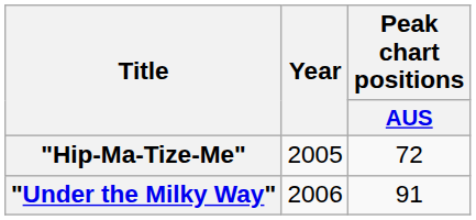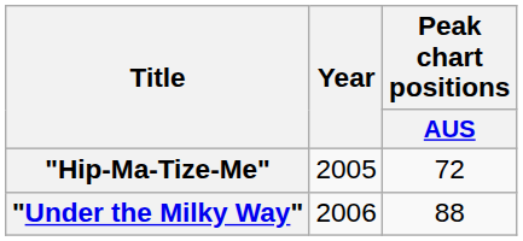"Under the Milky Way" | Peak chart positions / AUS: 91 -> 88
